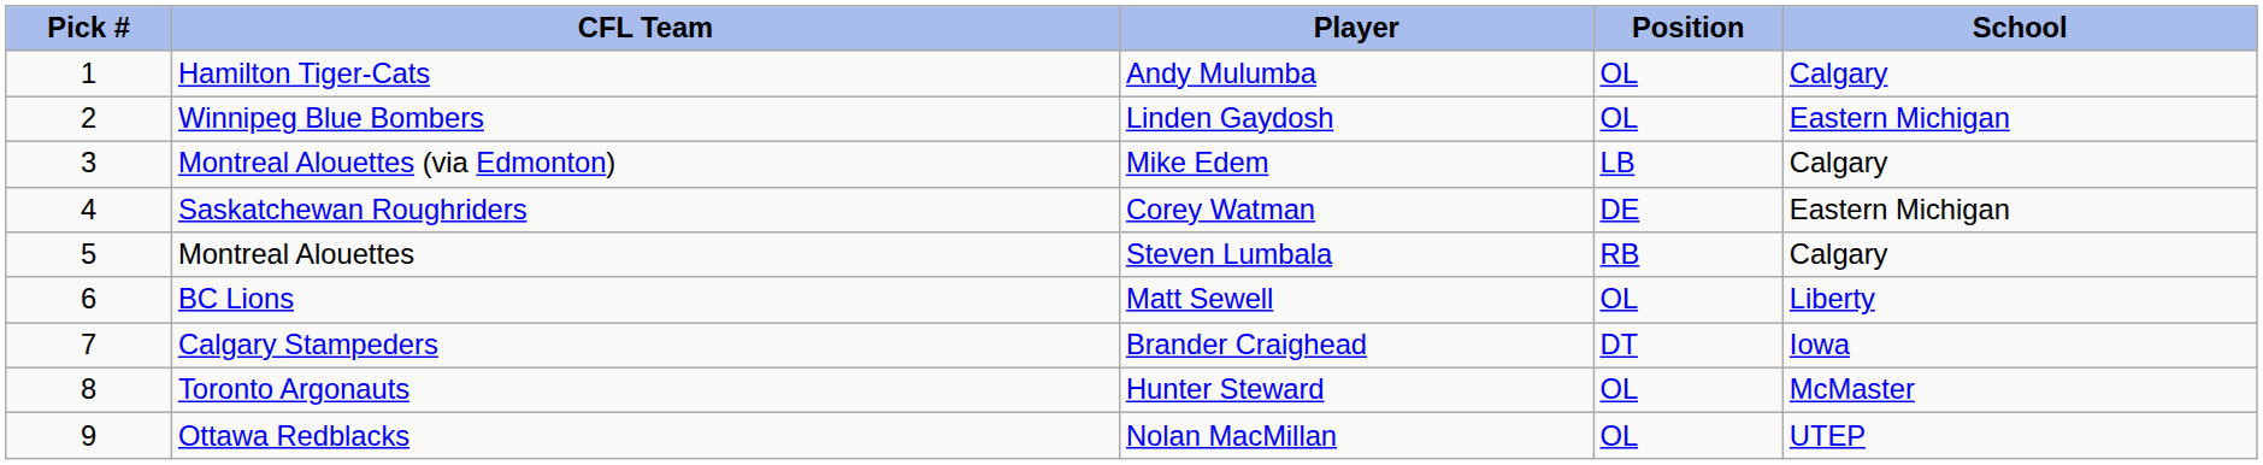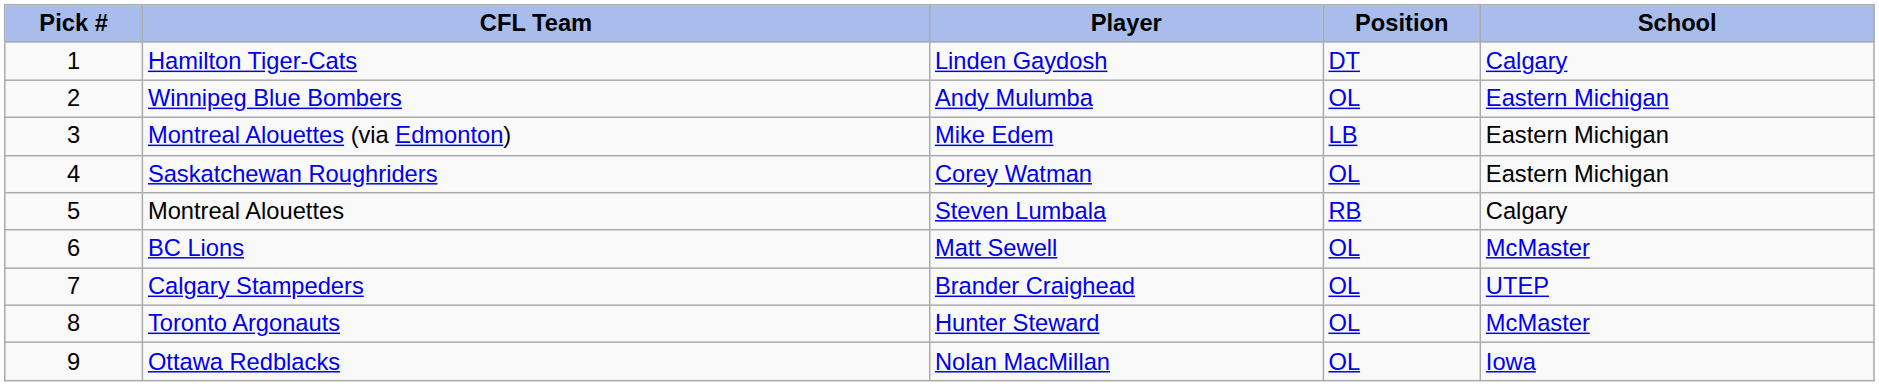Hamilton Tiger-Cats | Player: Andy Mulumba -> Linden Gaydosh
Hamilton Tiger-Cats | Position: OL -> DT
Winnipeg Blue Bombers | Player: Linden Gaydosh -> Andy Mulumba
Montreal Alouettes (via Edmonton) | School: Calgary -> Eastern Michigan
Saskatchewan Roughriders | Position: DE -> OL
BC Lions | School: Liberty -> McMaster
Calgary Stampeders | Position: DT -> OL
Calgary Stampeders | School: Iowa -> UTEP
Ottawa Redblacks | School: UTEP -> Iowa
